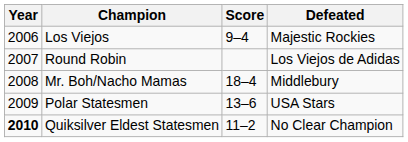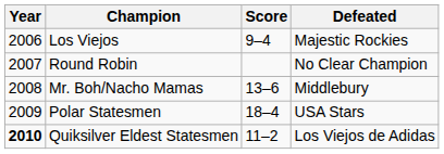Round Robin | Defeated: Los Viejos de Adidas -> No Clear Champion
Mr. Boh/Nacho Mamas | Score: 18–4 -> 13–6
Polar Statesmen | Score: 13–6 -> 18–4
Quiksilver Eldest Statesmen | Defeated: No Clear Champion -> Los Viejos de Adidas
